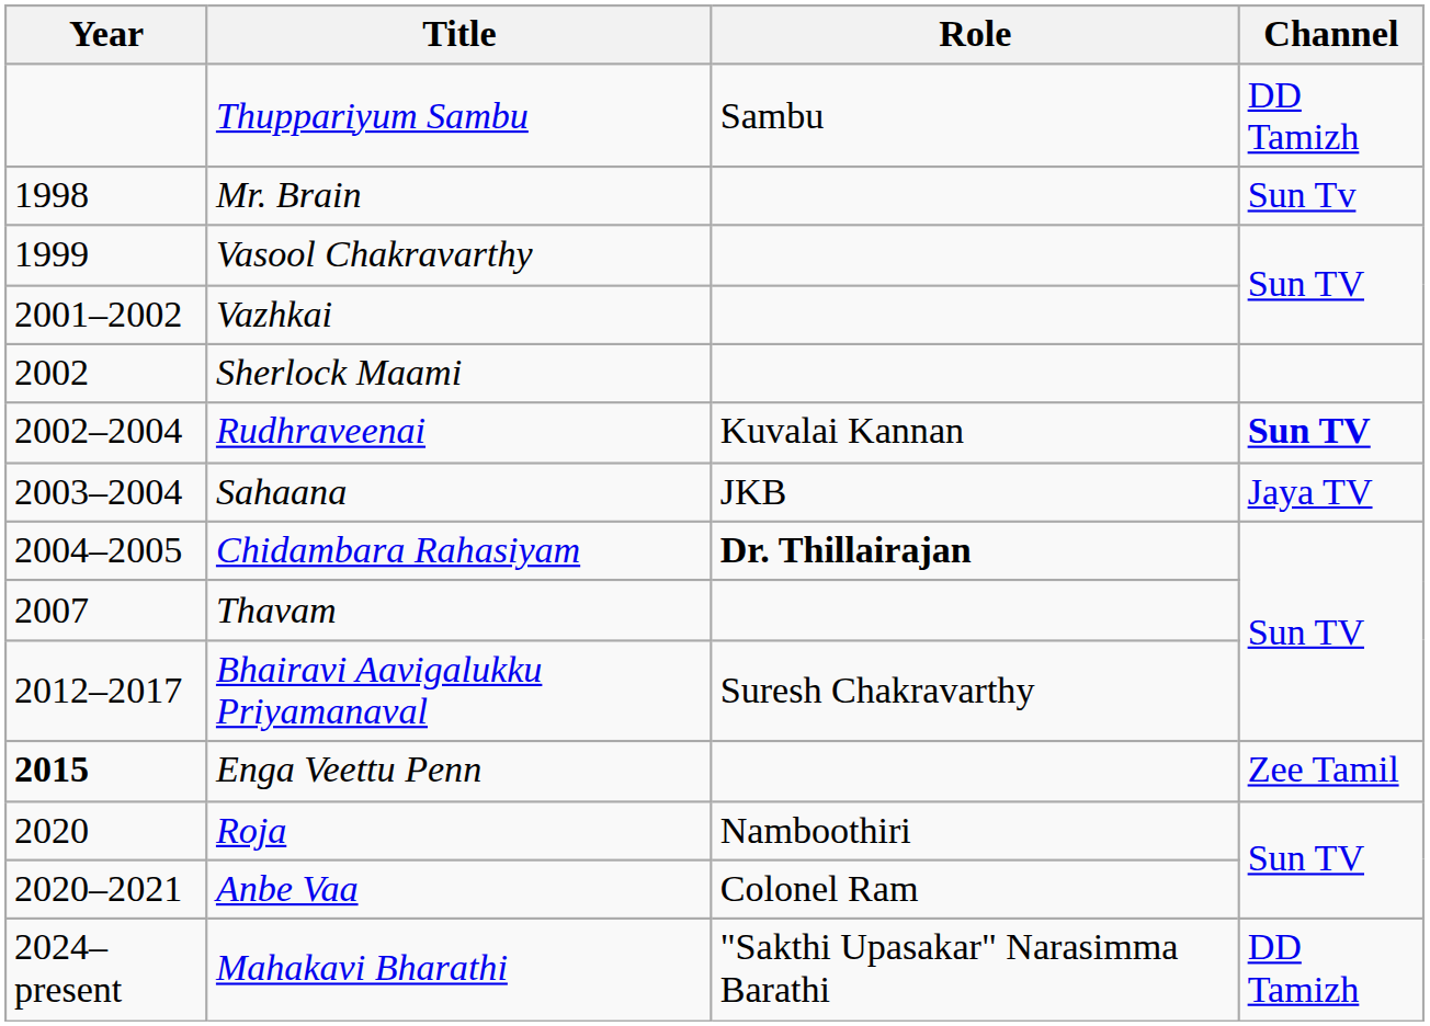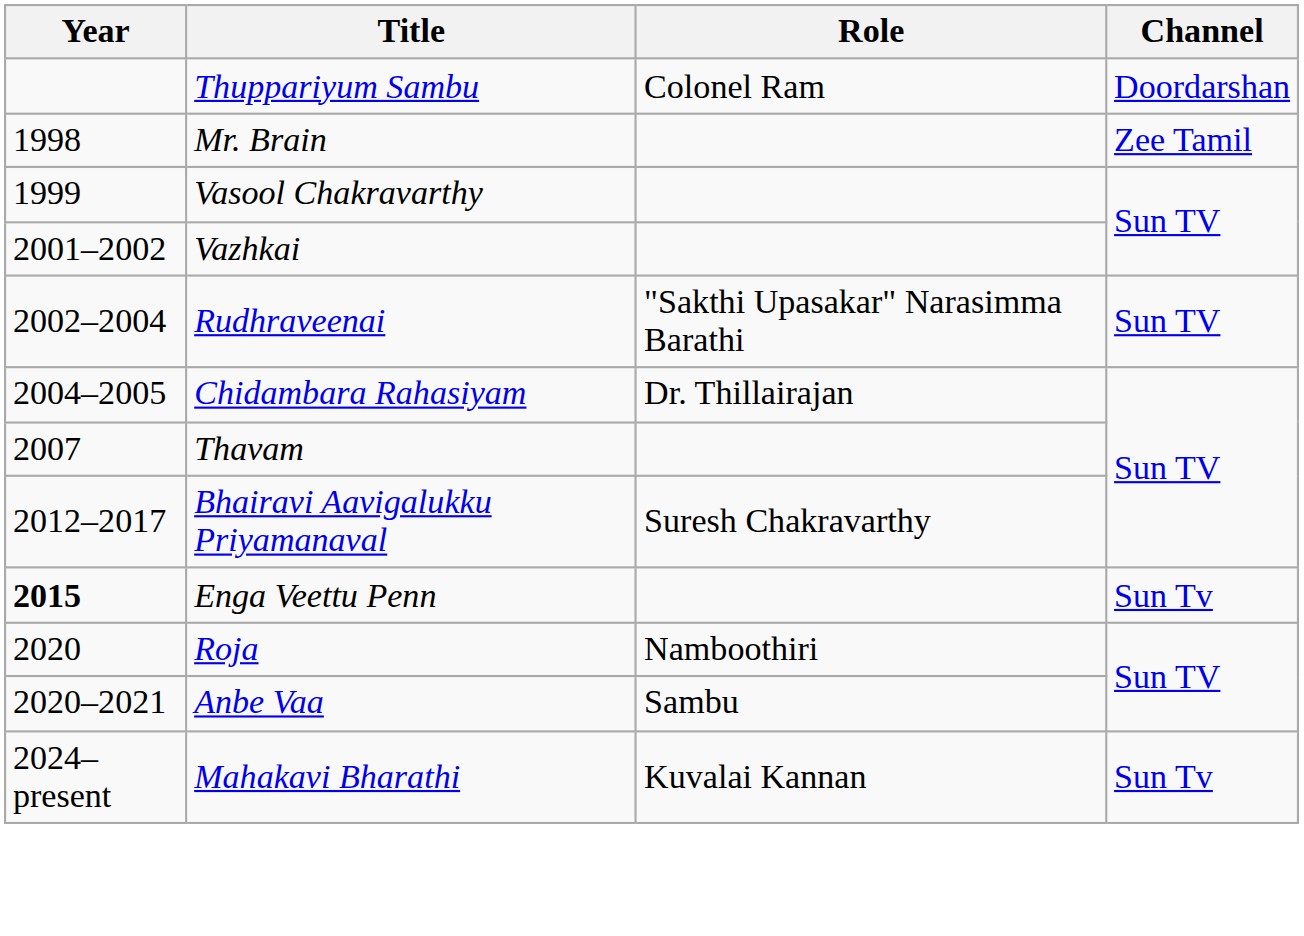Thuppariyum Sambu | Role: Sambu -> Colonel Ram
Thuppariyum Sambu | Channel: DD Tamizh -> Doordarshan
Mr. Brain | Channel: Sun Tv -> Zee Tamil
- row: 2002 | Sherlock Maami
Rudhraveenai | Role: Kuvalai Kannan -> "Sakthi Upasakar" Narasimma Barathi
Rudhraveenai | Channel: bold -> normal
- row: 2003–2004 | Sahaana | JKB | Jaya TV
Chidambara Rahasiyam | Role: bold -> normal
Enga Veettu Penn | Channel: Zee Tamil -> Sun Tv
Anbe Vaa | Role: Colonel Ram -> Sambu
Mahakavi Bharathi | Role: "Sakthi Upasakar" Narasimma Barathi -> Kuvalai Kannan
Mahakavi Bharathi | Channel: DD Tamizh -> Sun Tv
